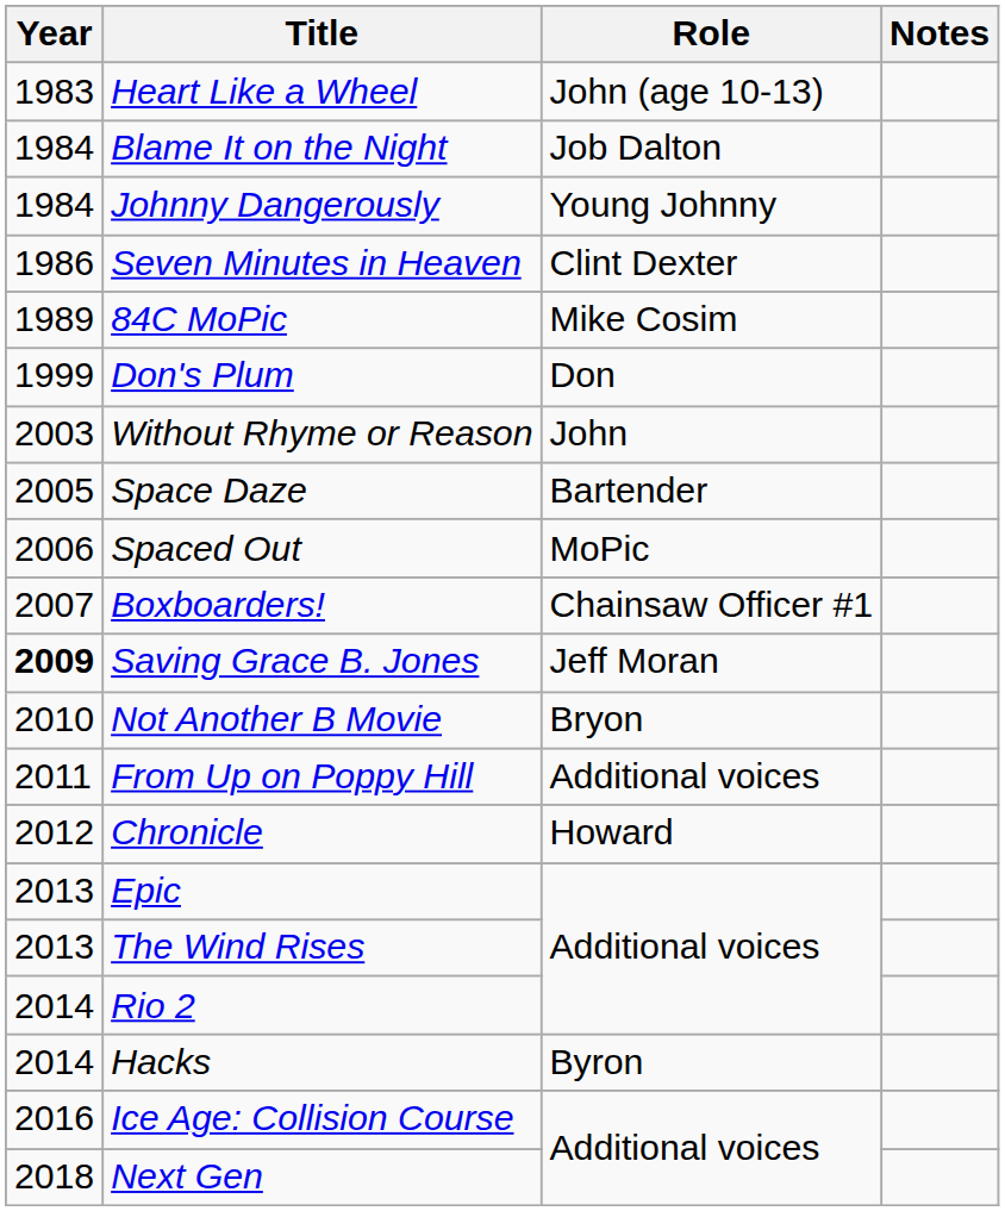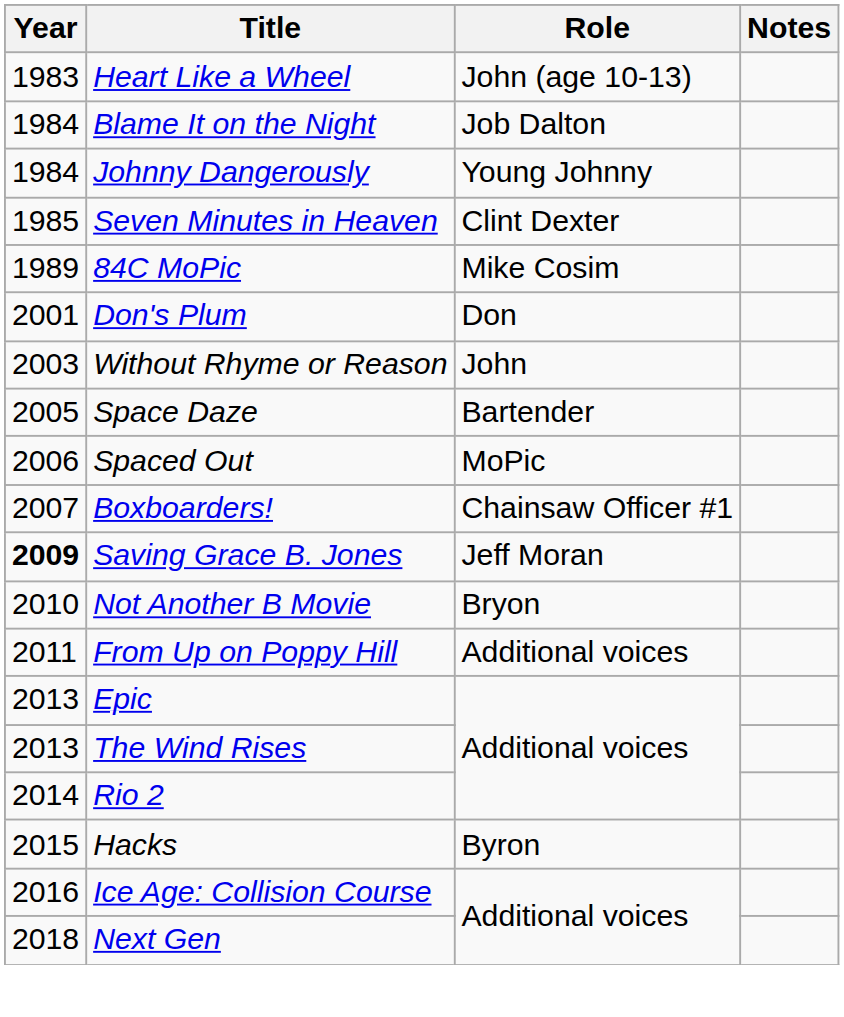Seven Minutes in Heaven | Year: 1986 -> 1985
Don's Plum | Year: 1999 -> 2001
- row: 2012 | Chronicle | Howard
Hacks | Year: 2014 -> 2015
